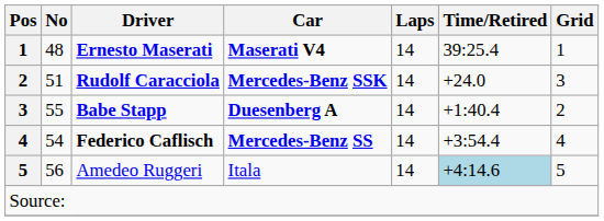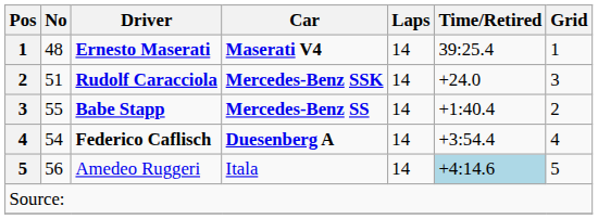Babe Stapp | Car: Duesenberg A -> Mercedes-Benz SS
Federico Caflisch | Car: Mercedes-Benz SS -> Duesenberg A
